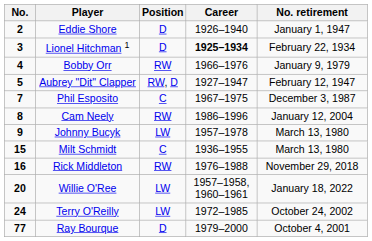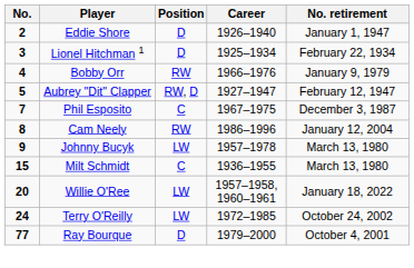Lionel Hitchman 1 | Career: bold -> normal
- row: 16 | Rick Middleton | RW | 1976–1988 | November 29, 2018
